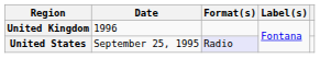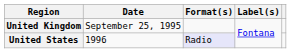United Kingdom | Date: 1996 -> September 25, 1995
United States | Date: September 25, 1995 -> 1996
